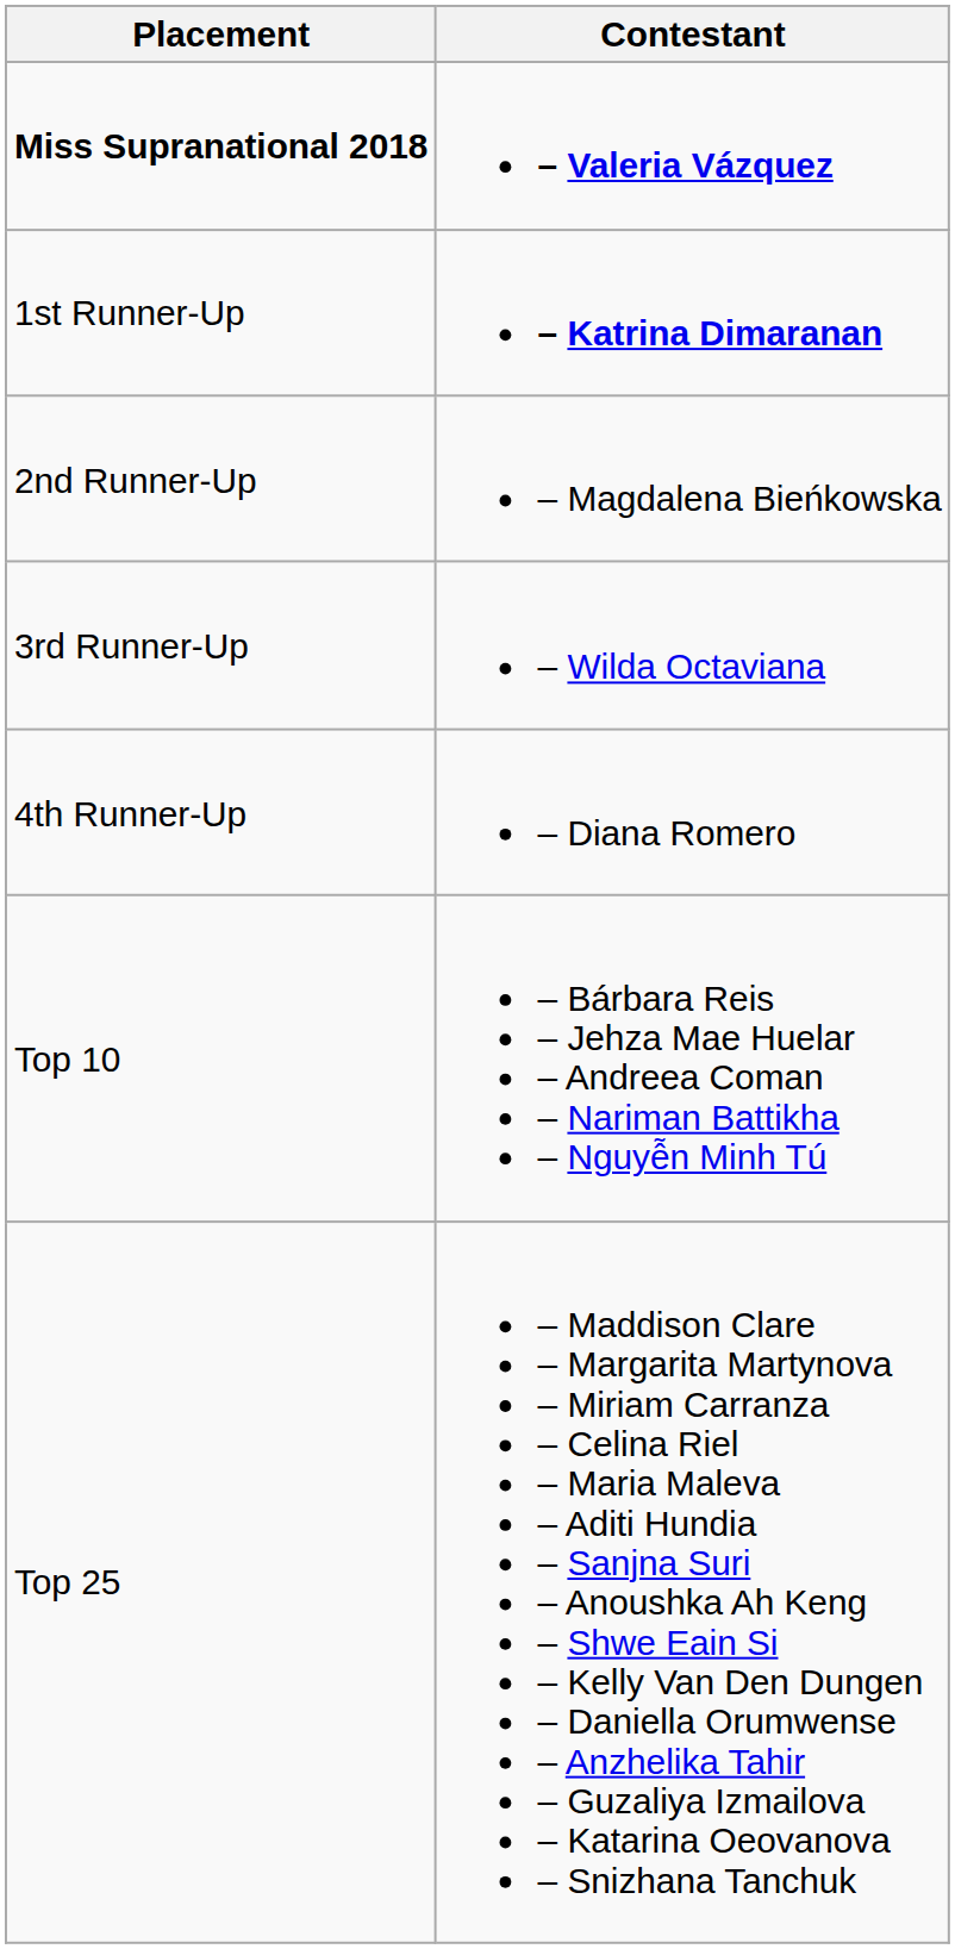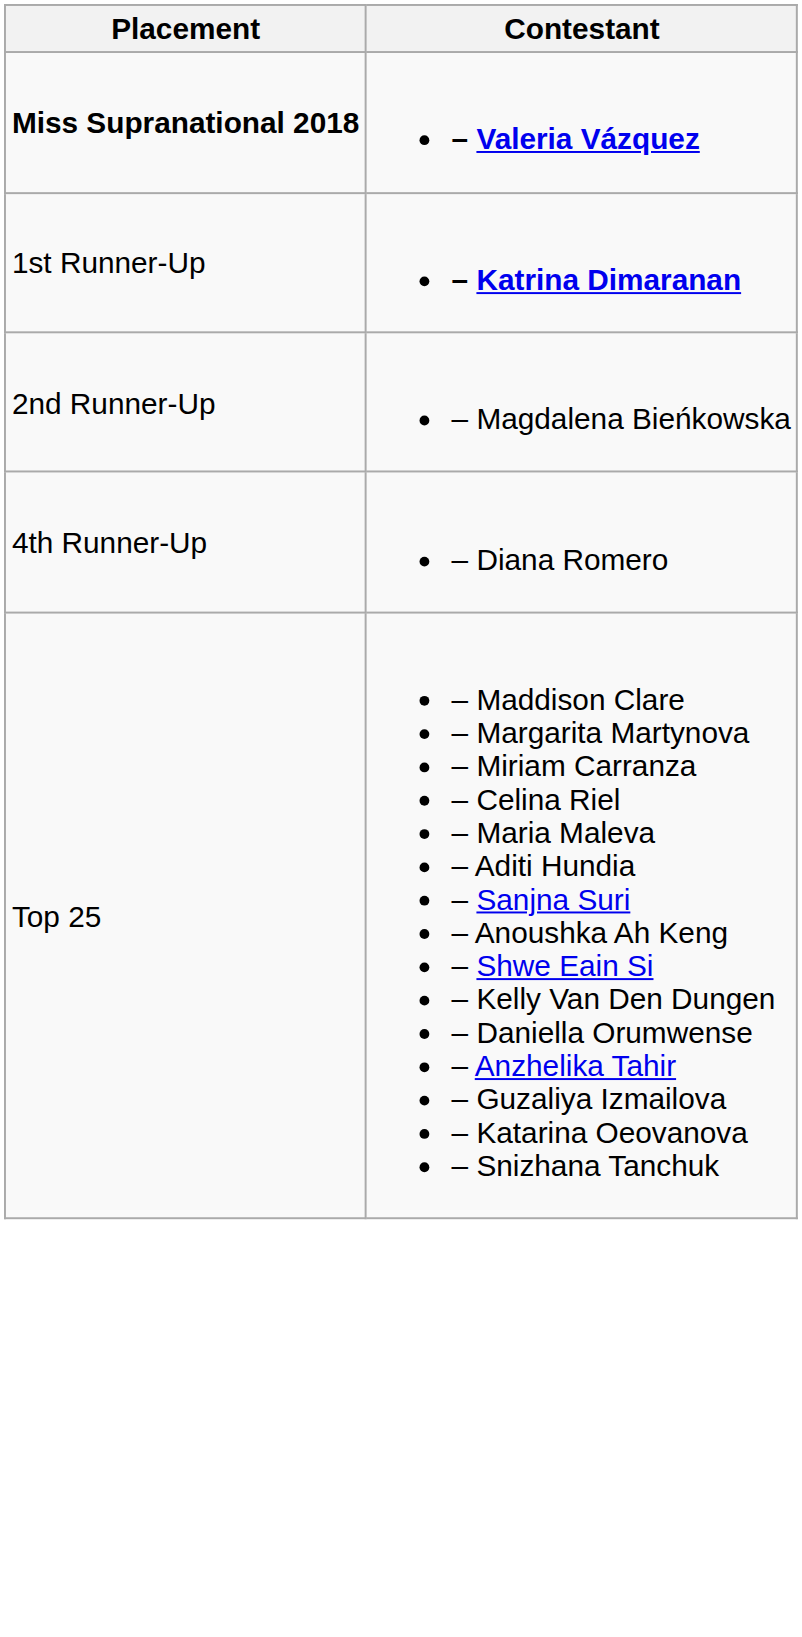- row: 3rd Runner-Up | – Wilda Octaviana
- row: Top 10 | – Bárbara Reis – Jehza Mae Huelar – Andreea Coman – Nariman Battikha – Nguyễn Minh Tú
